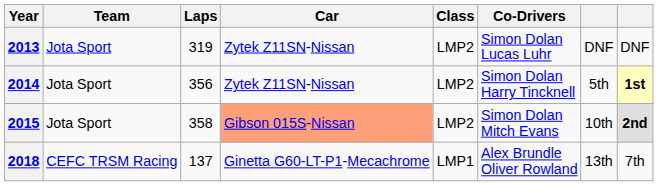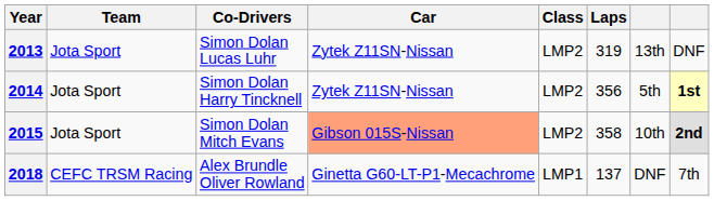columns swapped: Co-Drivers <-> Laps
2013 | column 7: DNF -> 13th
2018 | column 7: 13th -> DNF
